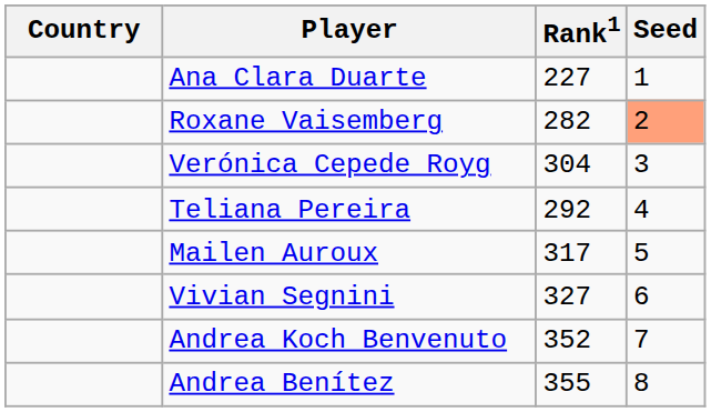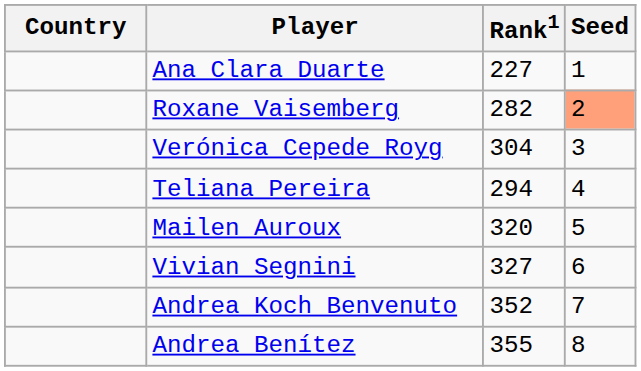Teliana Pereira | Rank1: 292 -> 294
Mailen Auroux | Rank1: 317 -> 320
